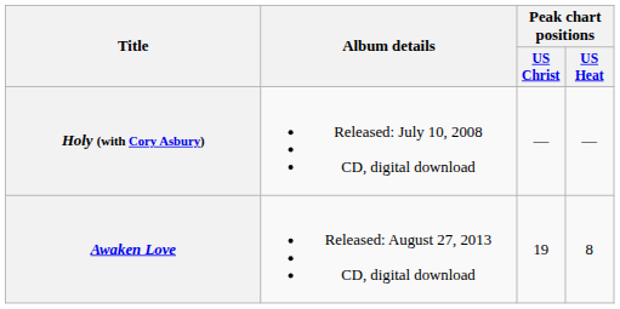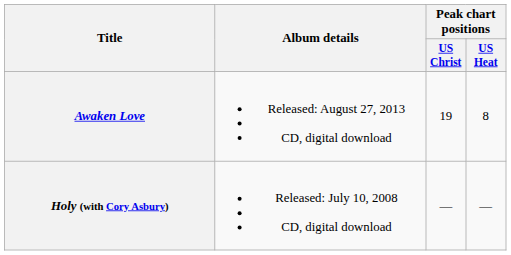rows swapped: Holy (with Cory Asbury) <-> Awaken Love
